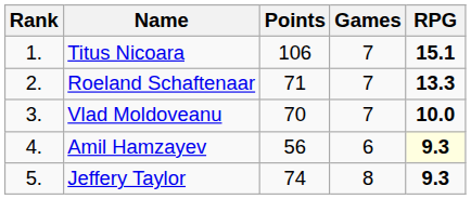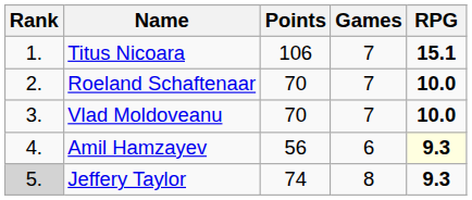Roeland Schaftenaar | Points: 71 -> 70
Roeland Schaftenaar | RPG: 13.3 -> 10.0
Jeffery Taylor | Rank: no background -> lightgrey background
